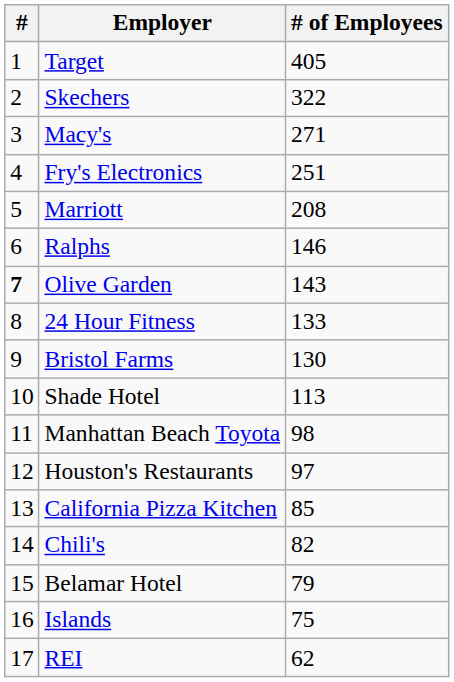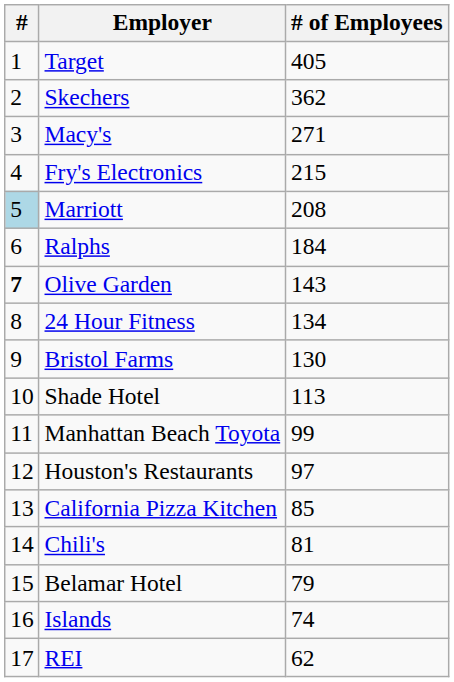Skechers | # of Employees: 322 -> 362
Fry's Electronics | # of Employees: 251 -> 215
Marriott | #: no background -> lightblue background
Ralphs | # of Employees: 146 -> 184
24 Hour Fitness | # of Employees: 133 -> 134
Manhattan Beach Toyota | # of Employees: 98 -> 99
Chili's | # of Employees: 82 -> 81
Islands | # of Employees: 75 -> 74
